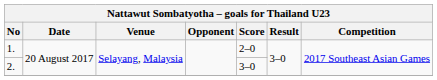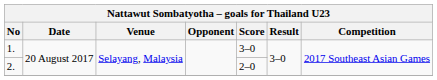1. | Score: 2–0 -> 3–0
2. | Score: 3–0 -> 2–0
